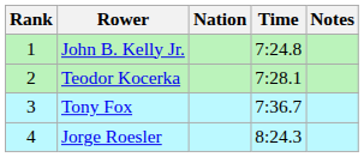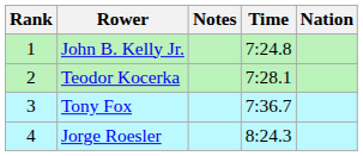columns swapped: Nation <-> Notes
